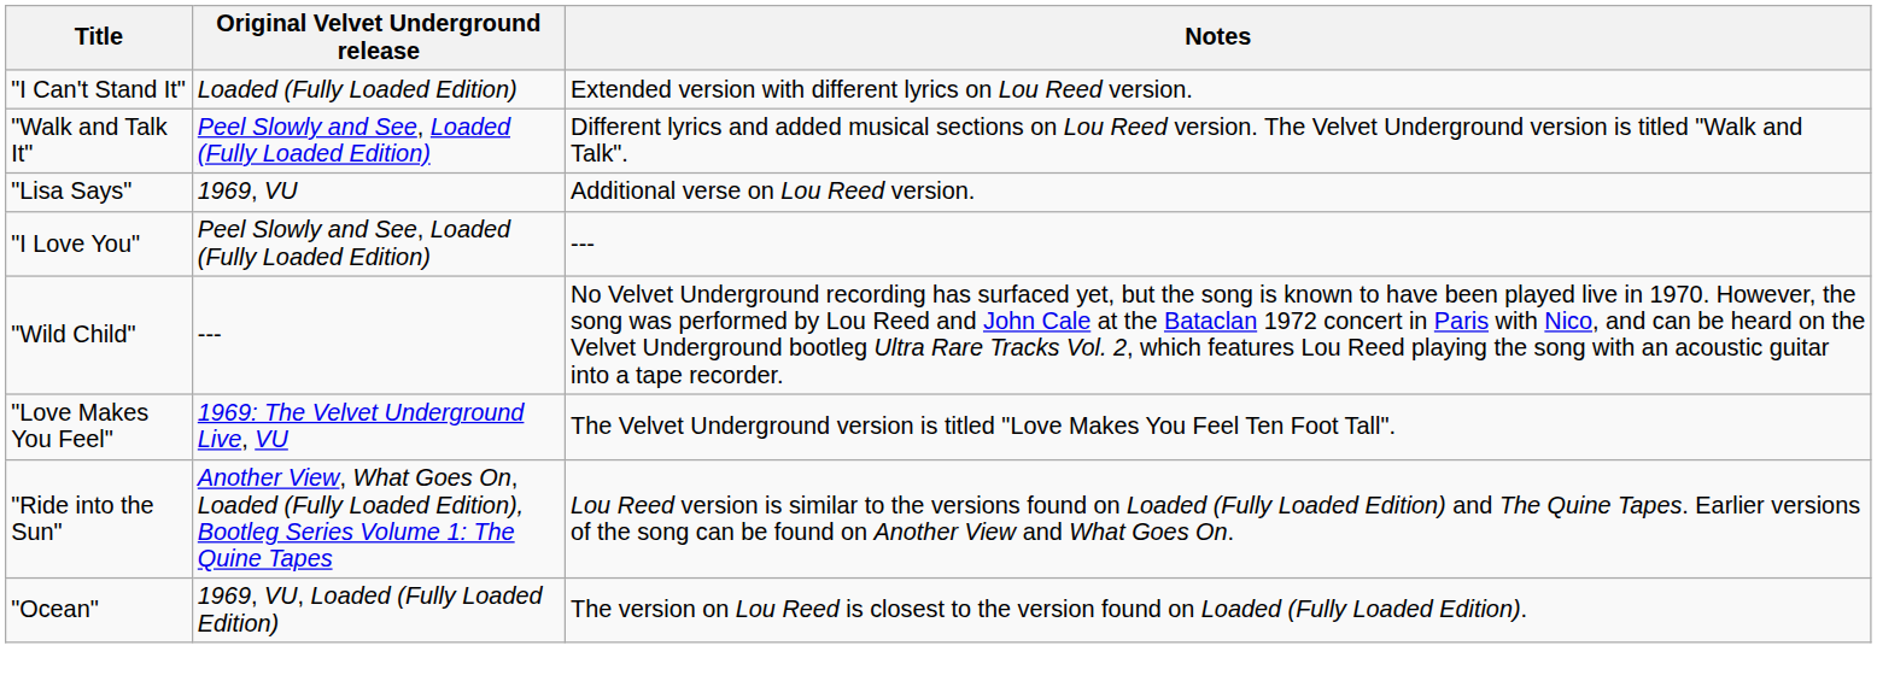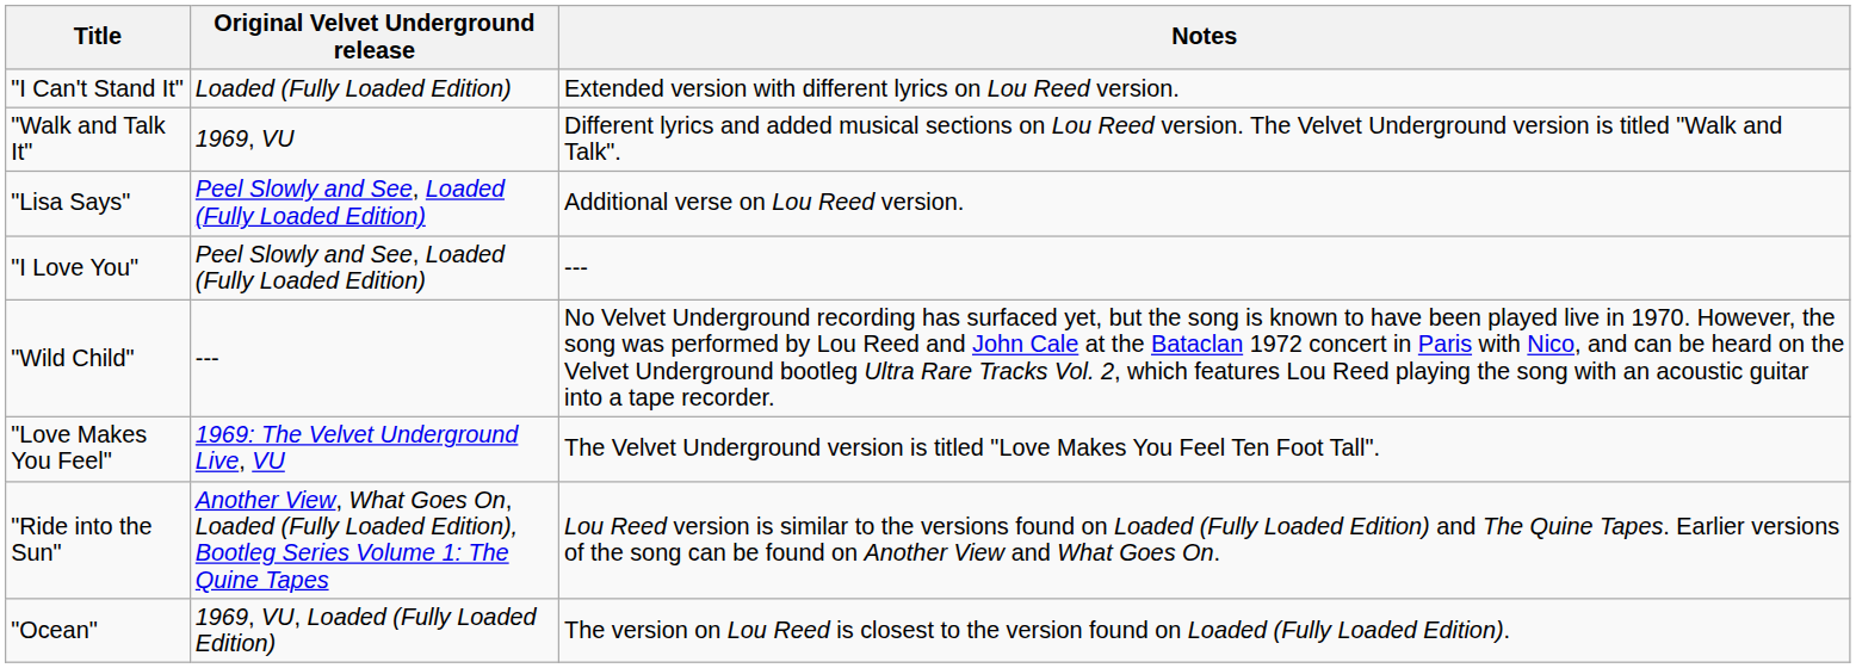"Walk and Talk It" | Original Velvet Underground release: Peel Slowly and See, Loaded (Fully Loaded Edition) -> 1969, VU
"Lisa Says" | Original Velvet Underground release: 1969, VU -> Peel Slowly and See, Loaded (Fully Loaded Edition)
